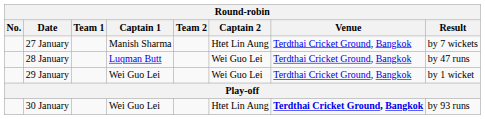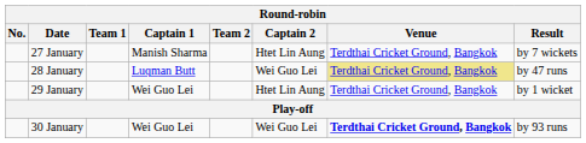28 January | Venue: no background -> khaki background
29 January | Captain 2: Wei Guo Lei -> Htet Lin Aung
30 January | Captain 2: Htet Lin Aung -> Wei Guo Lei
